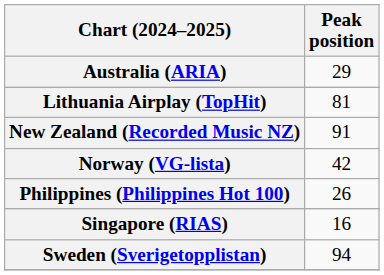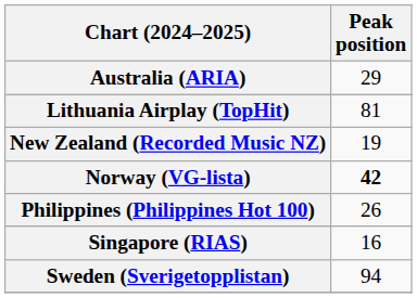New Zealand (Recorded Music NZ) | Peak position: 91 -> 19
Norway (VG-lista) | Peak position: normal -> bold
